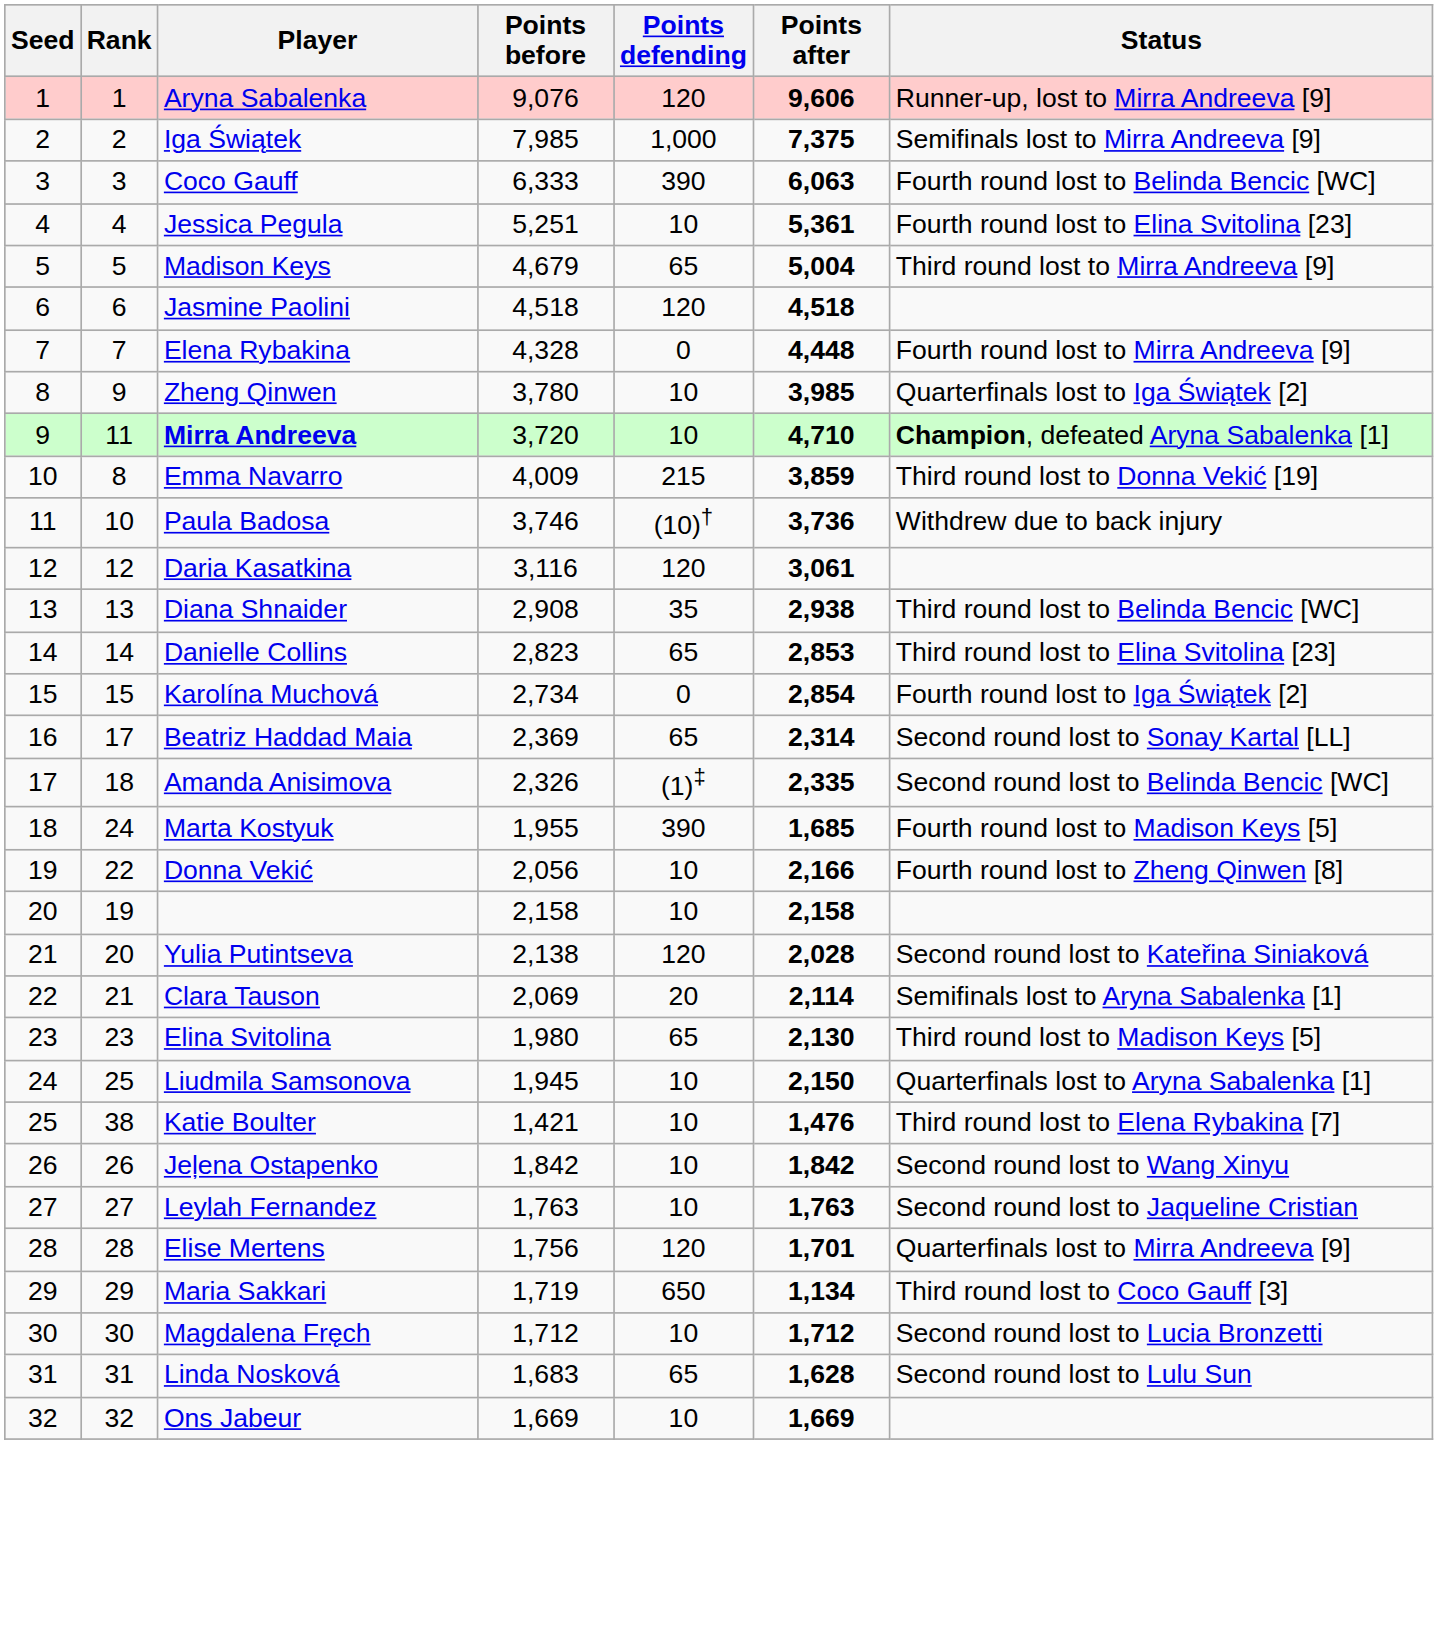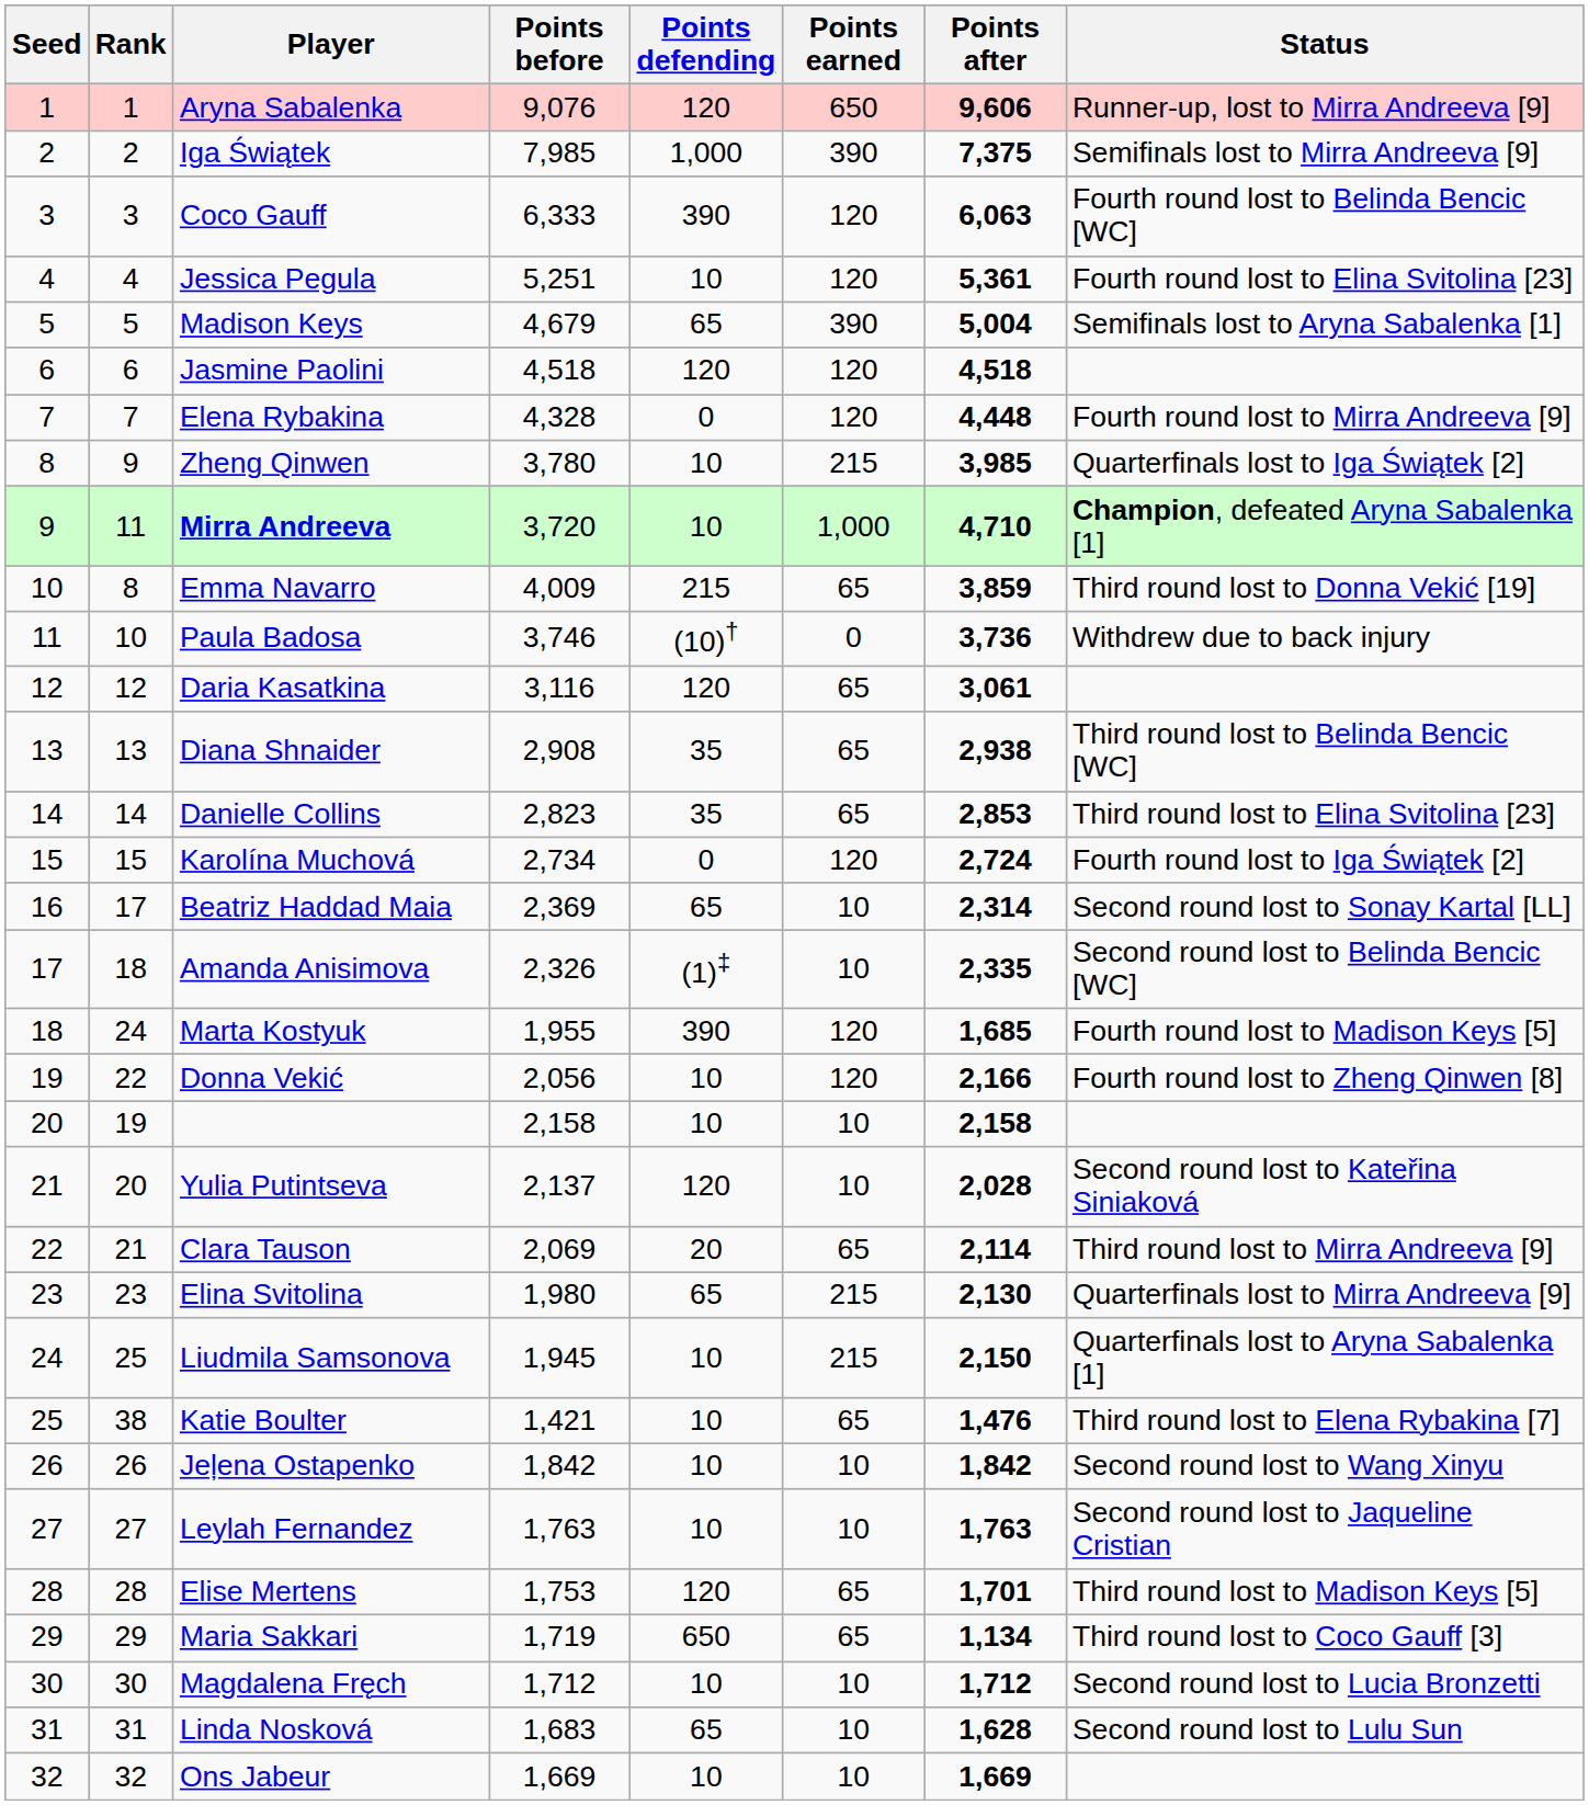+ column: Points earned | 650 | 390 | 120 | 120 | 390 | 120 | 120 | 215 | 1,000 | 65 | 0 | 65 | 65 | 65 | 120 | 10 | 10 | 120 | 120 | 10 | 10 | 65 | 215 | 215 | 65 | 10 | 10 | 65 | 65 | 10 | 10 | 10
Madison Keys | Status: Third round lost to Mirra Andreeva [9] -> Semifinals lost to Aryna Sabalenka [1]
Danielle Collins | Points defending: 65 -> 35
Karolína Muchová | Points after: 2,854 -> 2,724
Yulia Putintseva | Points before: 2,138 -> 2,137
Clara Tauson | Status: Semifinals lost to Aryna Sabalenka [1] -> Third round lost to Mirra Andreeva [9]
Elina Svitolina | Status: Third round lost to Madison Keys [5] -> Quarterfinals lost to Mirra Andreeva [9]
Elise Mertens | Points before: 1,756 -> 1,753
Elise Mertens | Status: Quarterfinals lost to Mirra Andreeva [9] -> Third round lost to Madison Keys [5]
